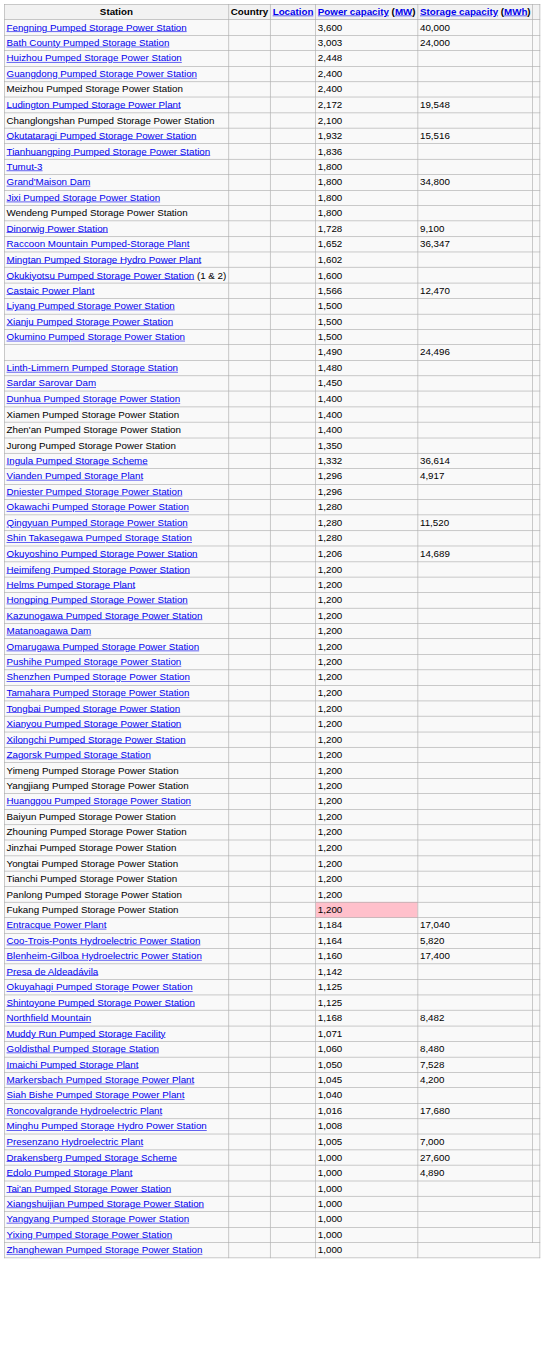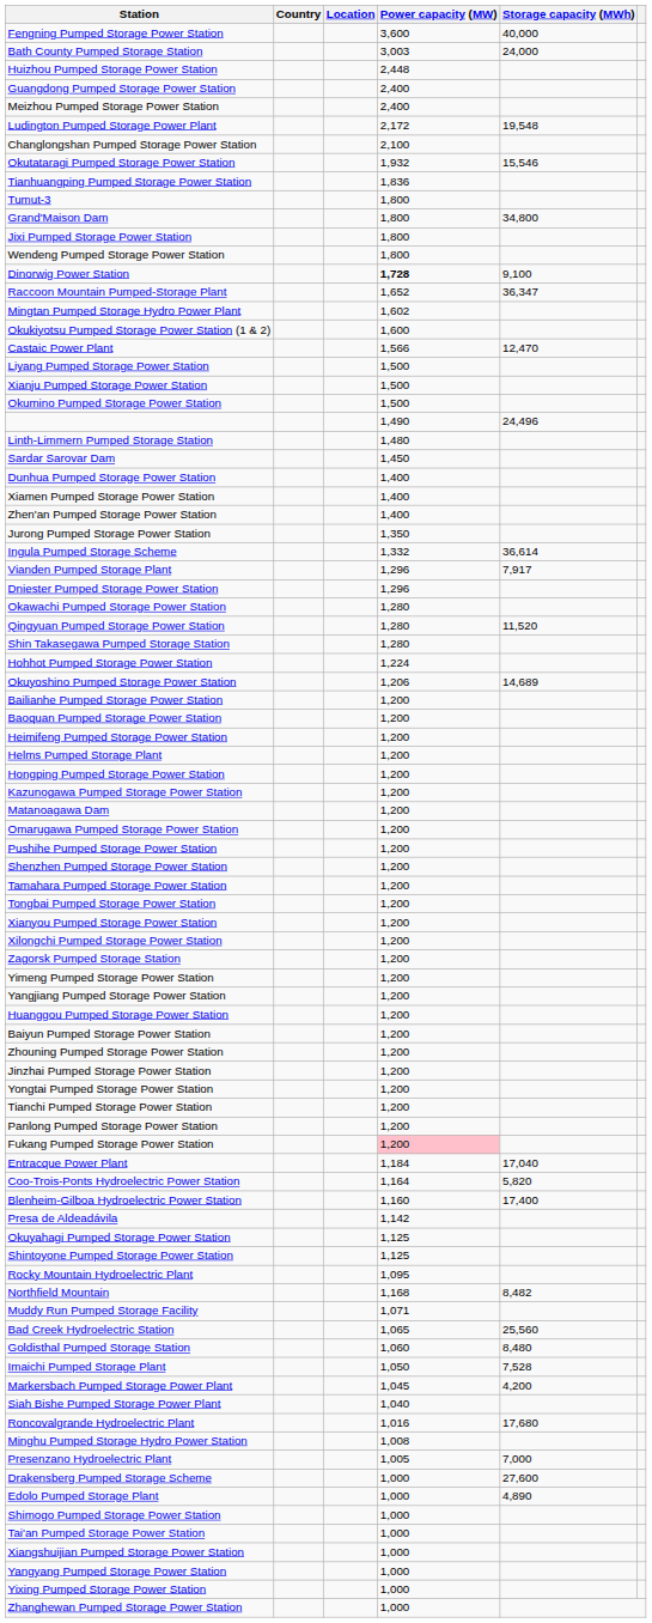Okutataragi Pumped Storage Power Station | Storage capacity (MWh): 15,516 -> 15,546
Dinorwig Power Station | Power capacity (MW): normal -> bold
Vianden Pumped Storage Plant | Storage capacity (MWh): 4,917 -> 7,917
+ row: Hohhot Pumped Storage Power Station | 1,224
+ row: Bailianhe Pumped Storage Power Station | 1,200
+ row: Baoquan Pumped Storage Power Station | 1,200
+ row: Rocky Mountain Hydroelectric Plant | 1,095
+ row: Bad Creek Hydroelectric Station | 1,065 | 25,560
+ row: Shimogo Pumped Storage Power Station | 1,000
